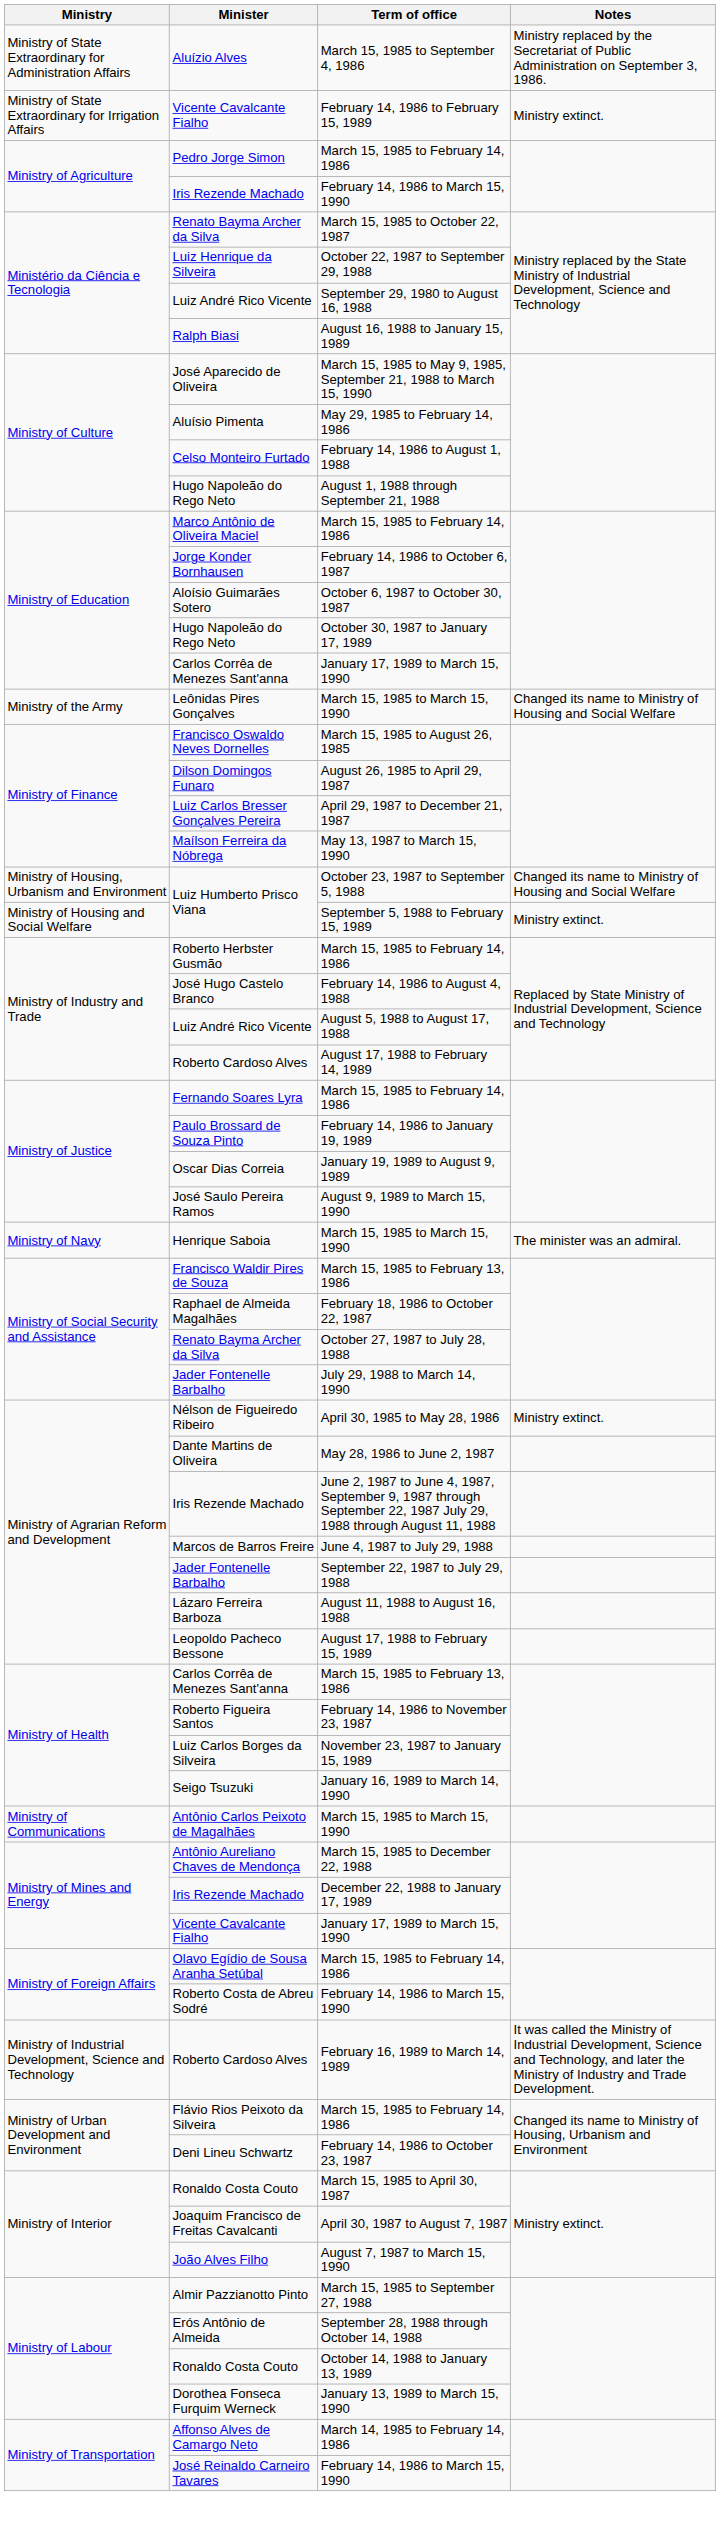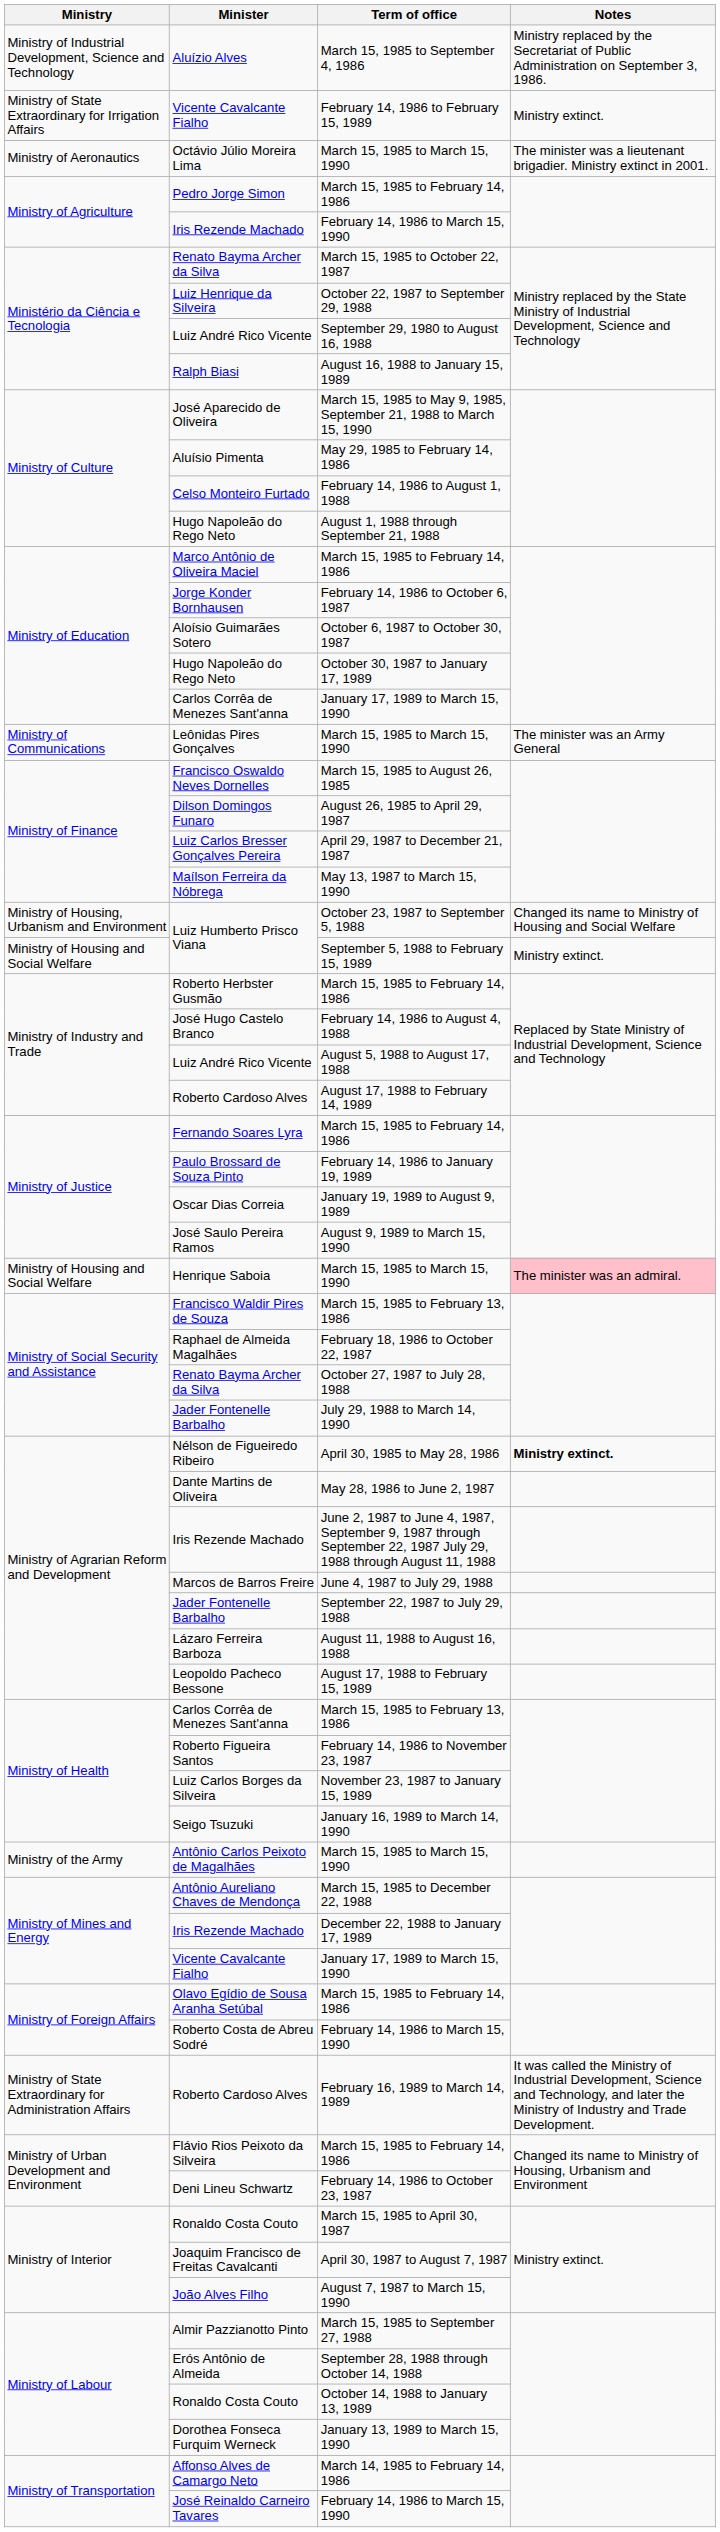Aluízio Alves | Ministry: Ministry of State Extraordinary for Administration Affairs -> Ministry of Industrial Development, Science and Technology
+ row: Ministry of Aeronautics | Octávio Júlio Moreira Lima | March 15, 1985 to March 15, 1990 | The minister was a lieutenant brigadier. Ministry extinct in 2001.
Leônidas Pires Gonçalves | Ministry: Ministry of the Army -> Ministry of Communications
Leônidas Pires Gonçalves | Notes: Changed its name to Ministry of Housing and Social Welfare -> The minister was an Army General
Henrique Saboia | Ministry: Ministry of Navy -> Ministry of Housing and Social Welfare
Henrique Saboia | Notes: no background -> pink background
Nélson de Figueiredo Ribeiro | Notes: normal -> bold
Antônio Carlos Peixoto de Magalhães | Ministry: Ministry of Communications -> Ministry of the Army
Roberto Cardoso Alves / February 16, 1989 to March 14, 1989 | Ministry: Ministry of Industrial Development, Science and Technology -> Ministry of State Extraordinary for Administration Affairs
